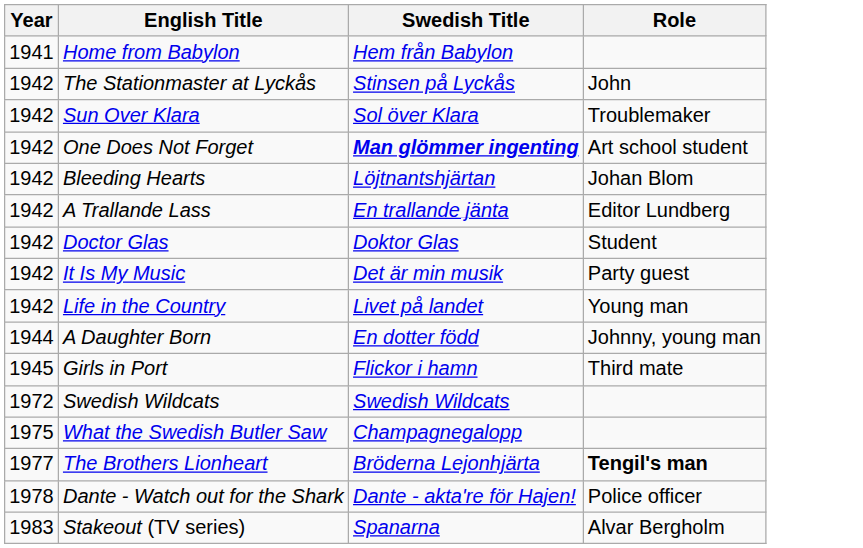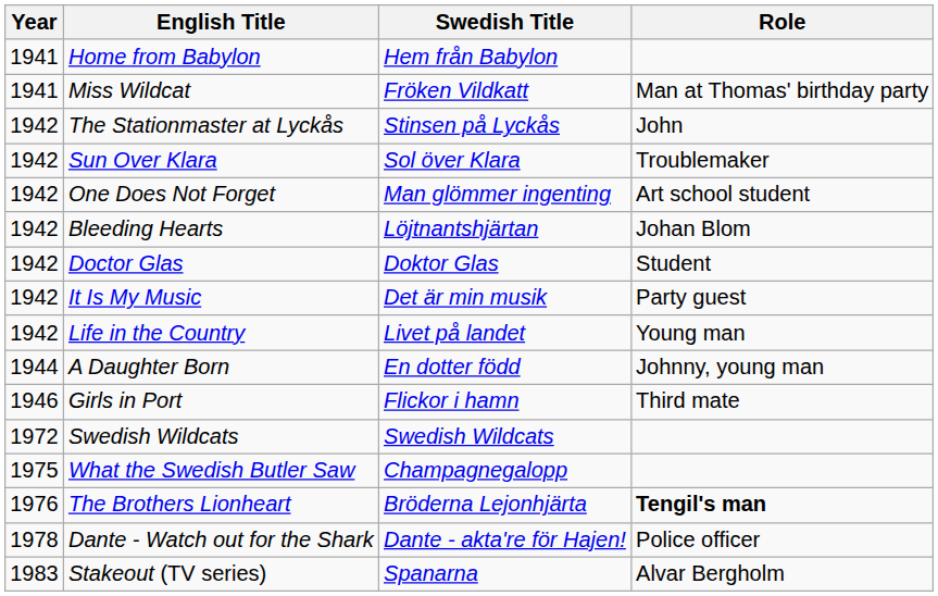+ row: 1941 | Miss Wildcat | Fröken Vildkatt | Man at Thomas' birthday party
One Does Not Forget | Swedish Title: bold -> normal
- row: 1942 | A Trallande Lass | En trallande jänta | Editor Lundberg
Girls in Port | Year: 1945 -> 1946
The Brothers Lionheart | Year: 1977 -> 1976
